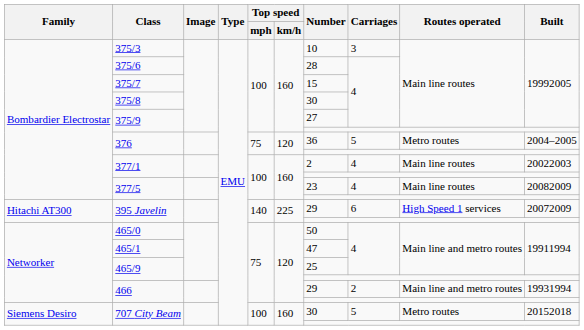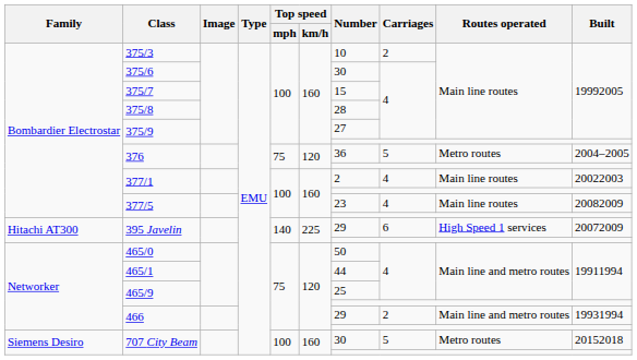375/3 | Carriages: 3 -> 2
375/6 | Number: 28 -> 30
375/8 | Number: 30 -> 28
465/1 | Number: 47 -> 44
